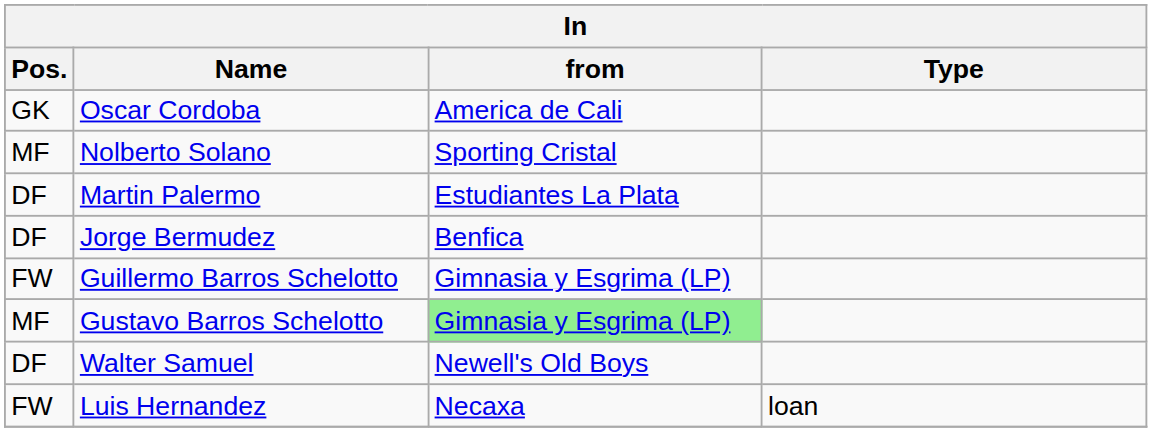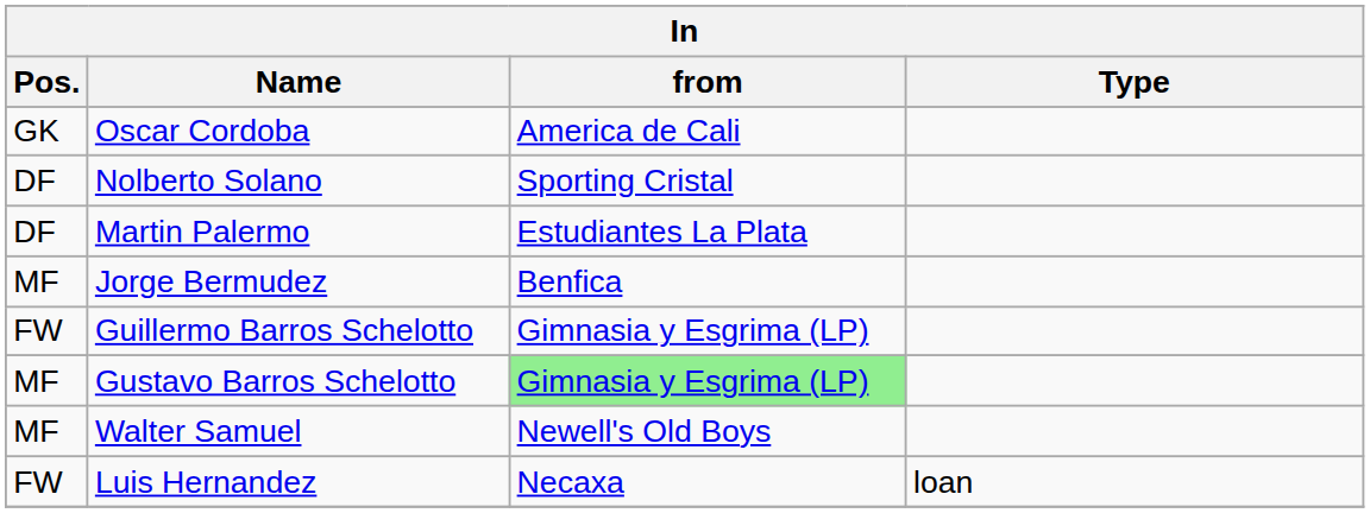Nolberto Solano | Pos.: MF -> DF
Jorge Bermudez | Pos.: DF -> MF
Walter Samuel | Pos.: DF -> MF
